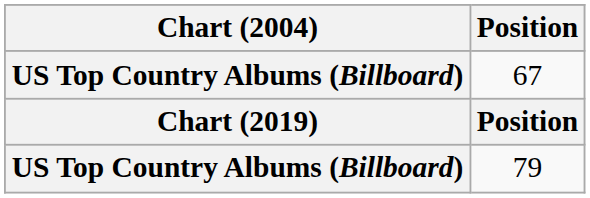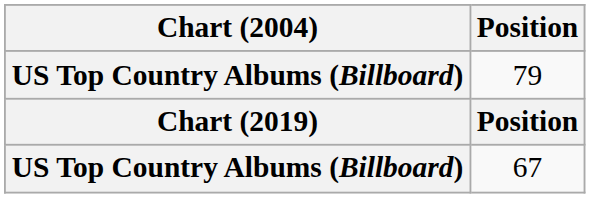rows swapped: 67 <-> 79
